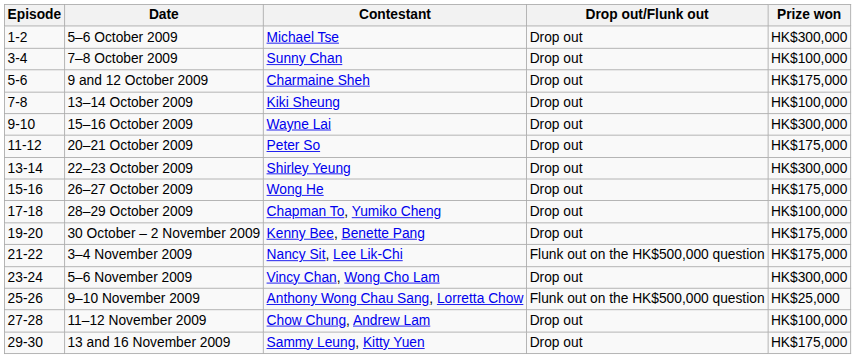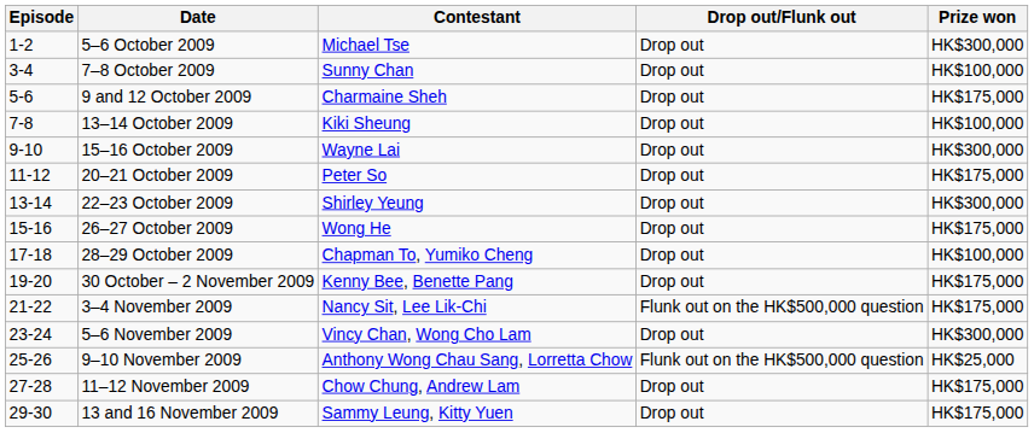11–12 November 2009 | Prize won: HK$100,000 -> HK$175,000
